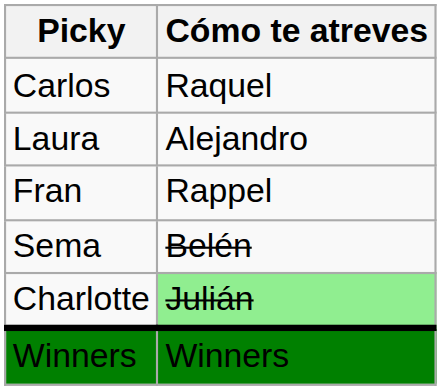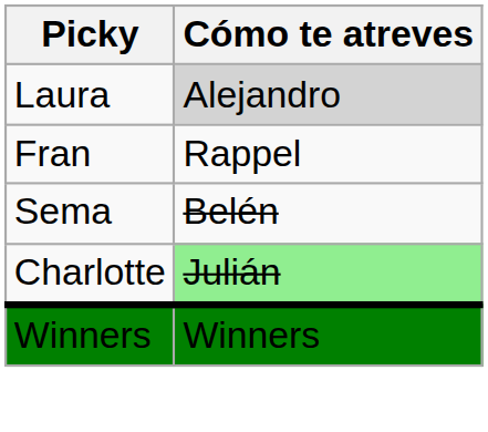- row: Carlos | Raquel
Laura | Cómo te atreves: no background -> lightgrey background
